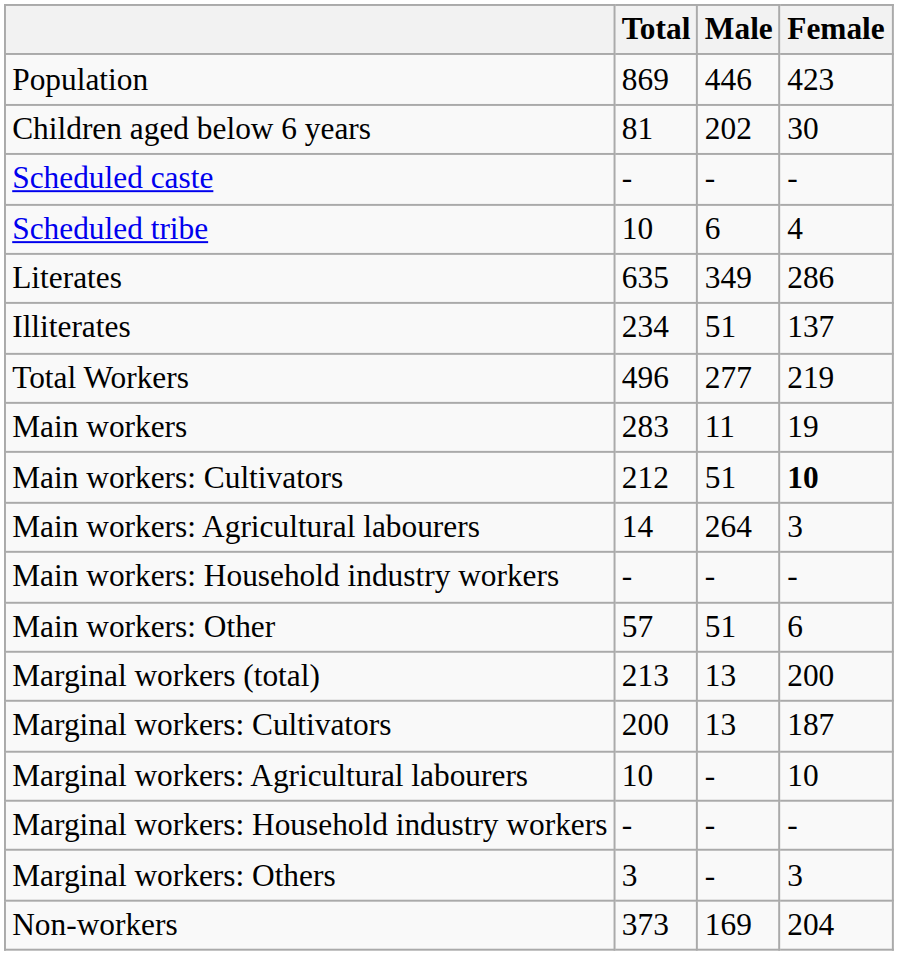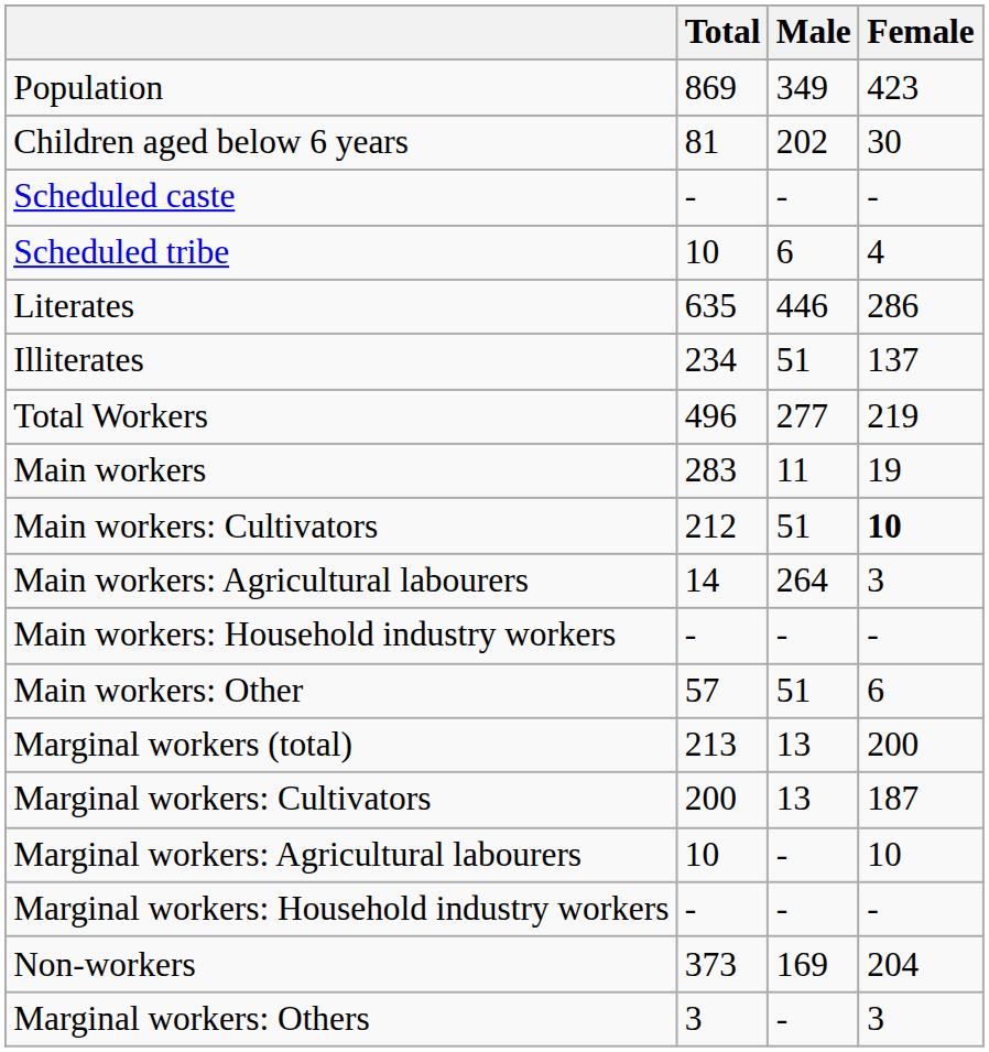Population | Male: 446 -> 349
Literates | Male: 349 -> 446
rows swapped: Marginal workers: Others <-> Non-workers
